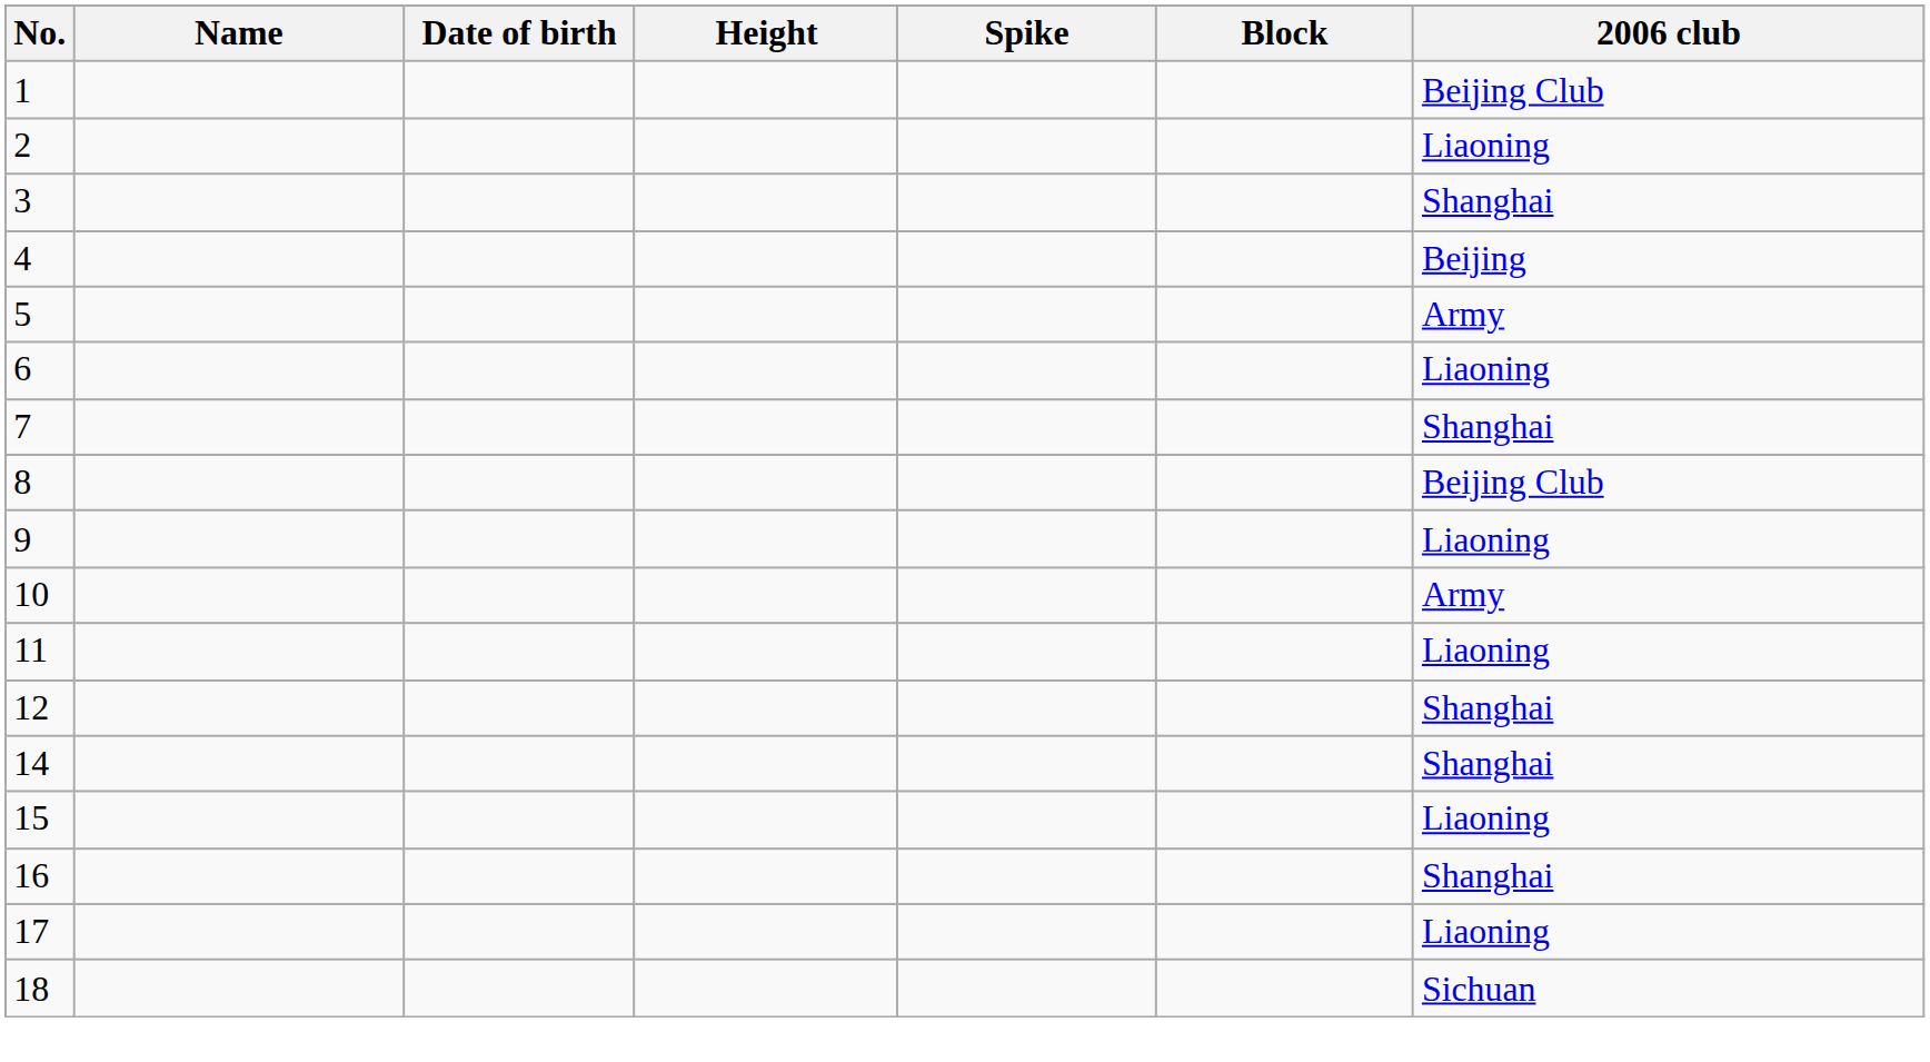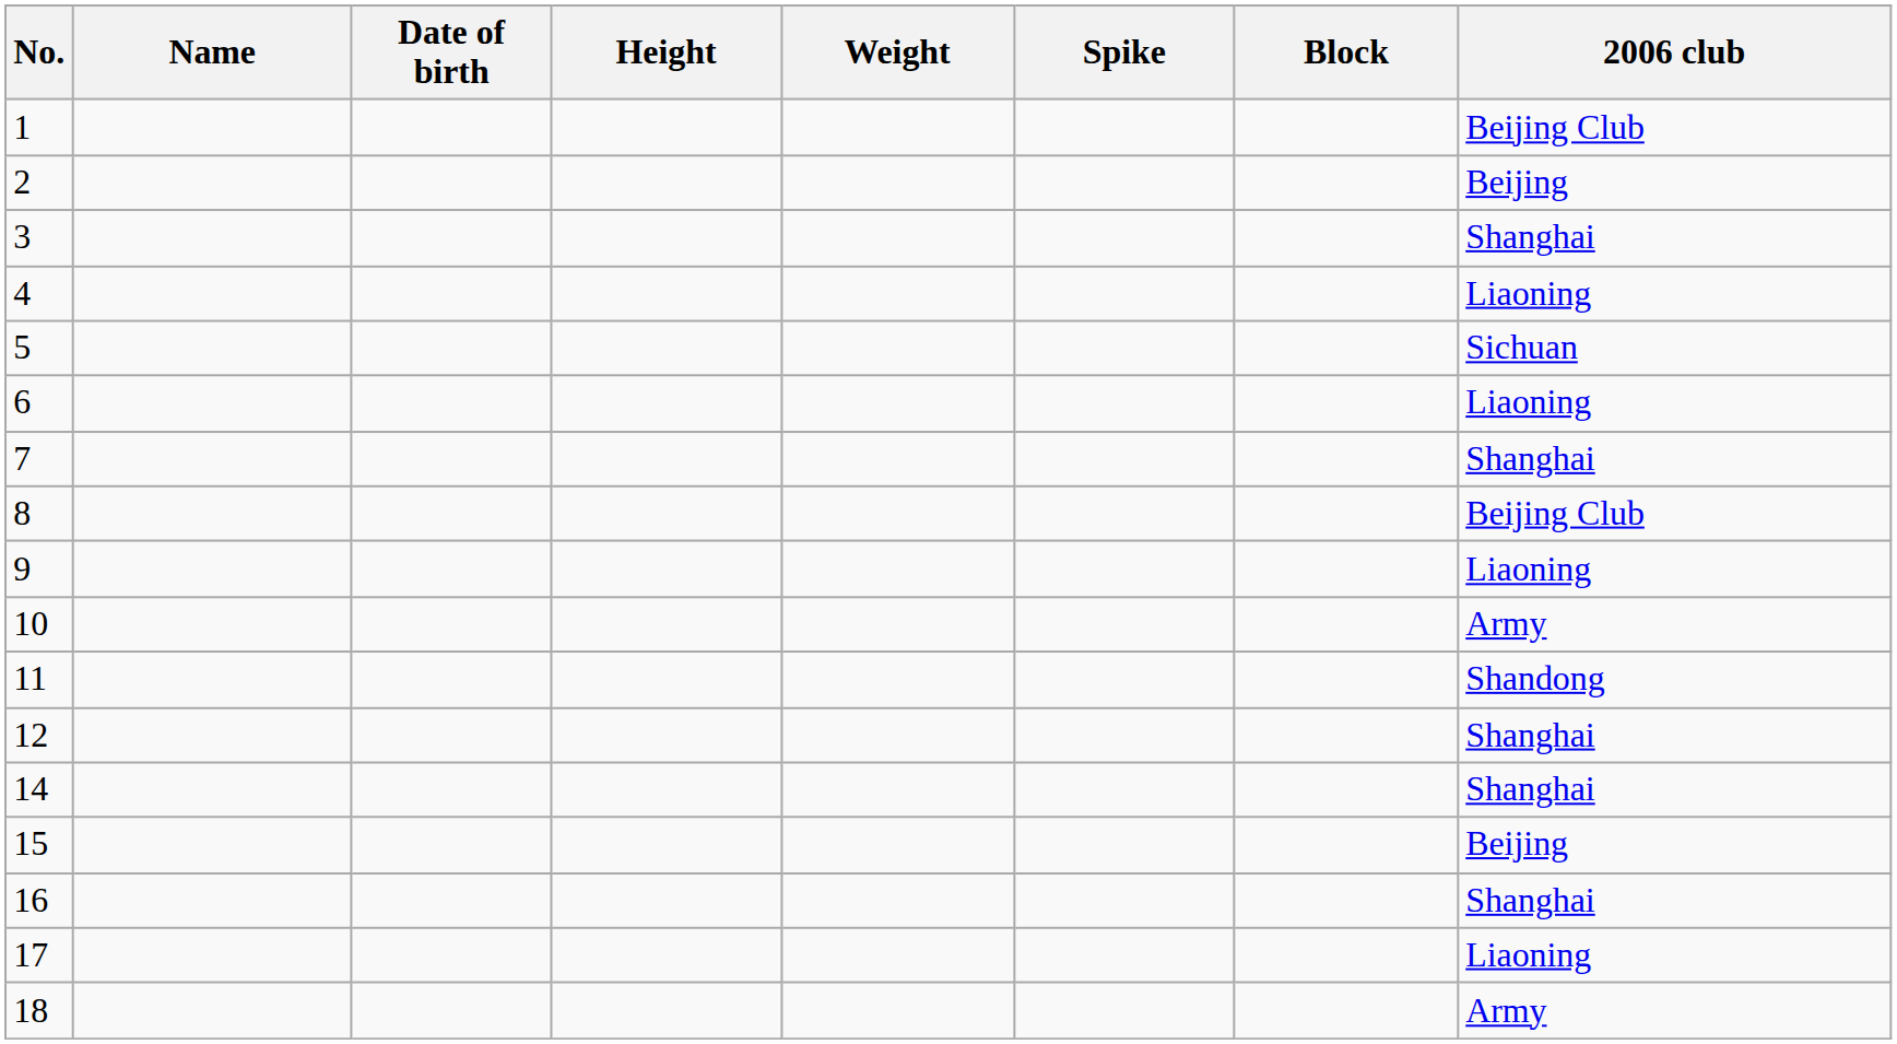+ column: Weight
2 | 2006 club: Liaoning -> Beijing
4 | 2006 club: Beijing -> Liaoning
5 | 2006 club: Army -> Sichuan
11 | 2006 club: Liaoning -> Shandong
15 | 2006 club: Liaoning -> Beijing
18 | 2006 club: Sichuan -> Army
